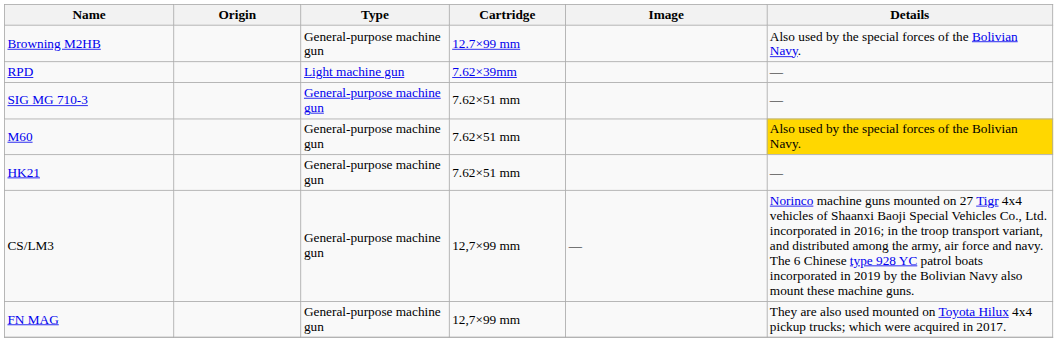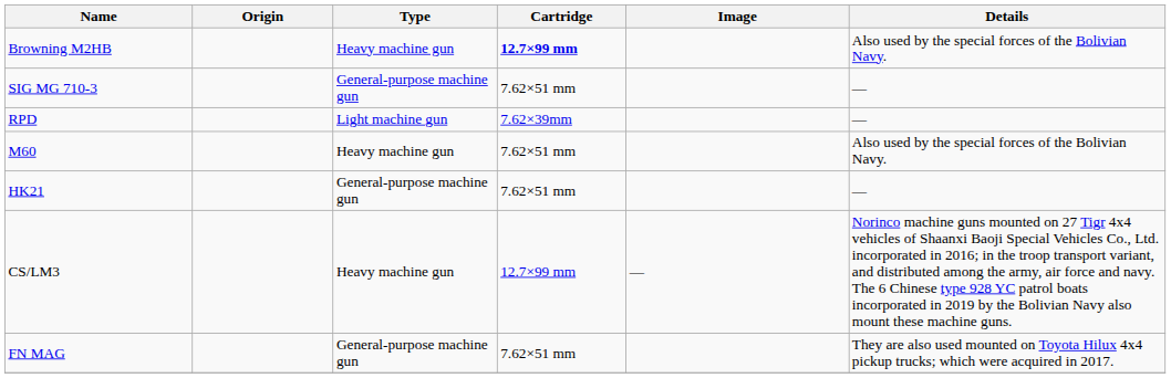Browning M2HB | Type: General-purpose machine gun -> Heavy machine gun
Browning M2HB | Cartridge: normal -> bold
rows swapped: RPD <-> SIG MG 710-3
M60 | Type: General-purpose machine gun -> Heavy machine gun
M60 | Details: gold background -> no background
CS/LM3 | Type: General-purpose machine gun -> Heavy machine gun
CS/LM3 | Cartridge: 12,7×99 mm -> 12.7×99 mm
FN MAG | Cartridge: 12,7×99 mm -> 7.62×51 mm
